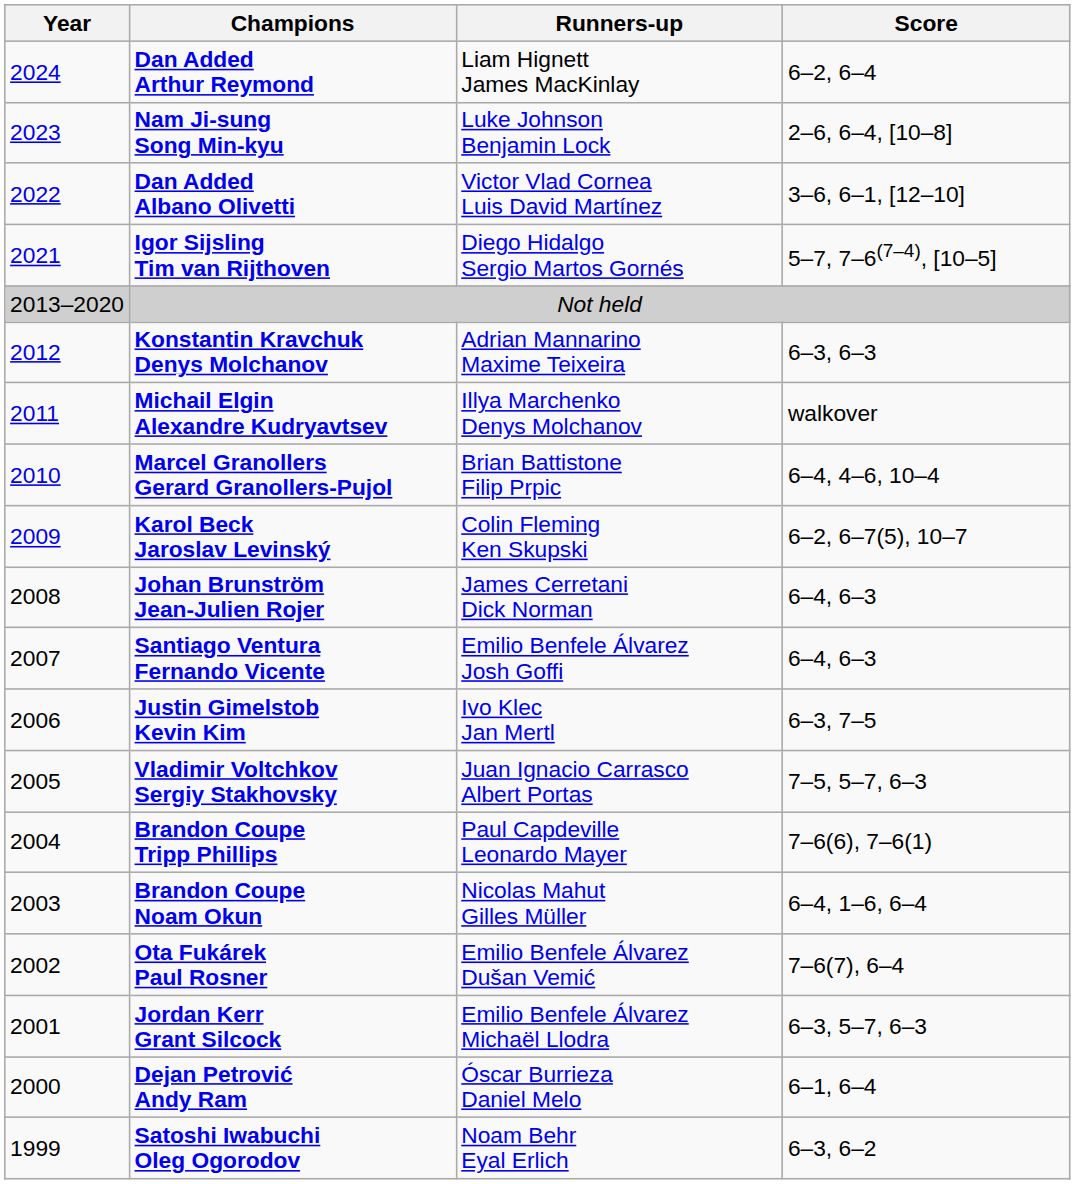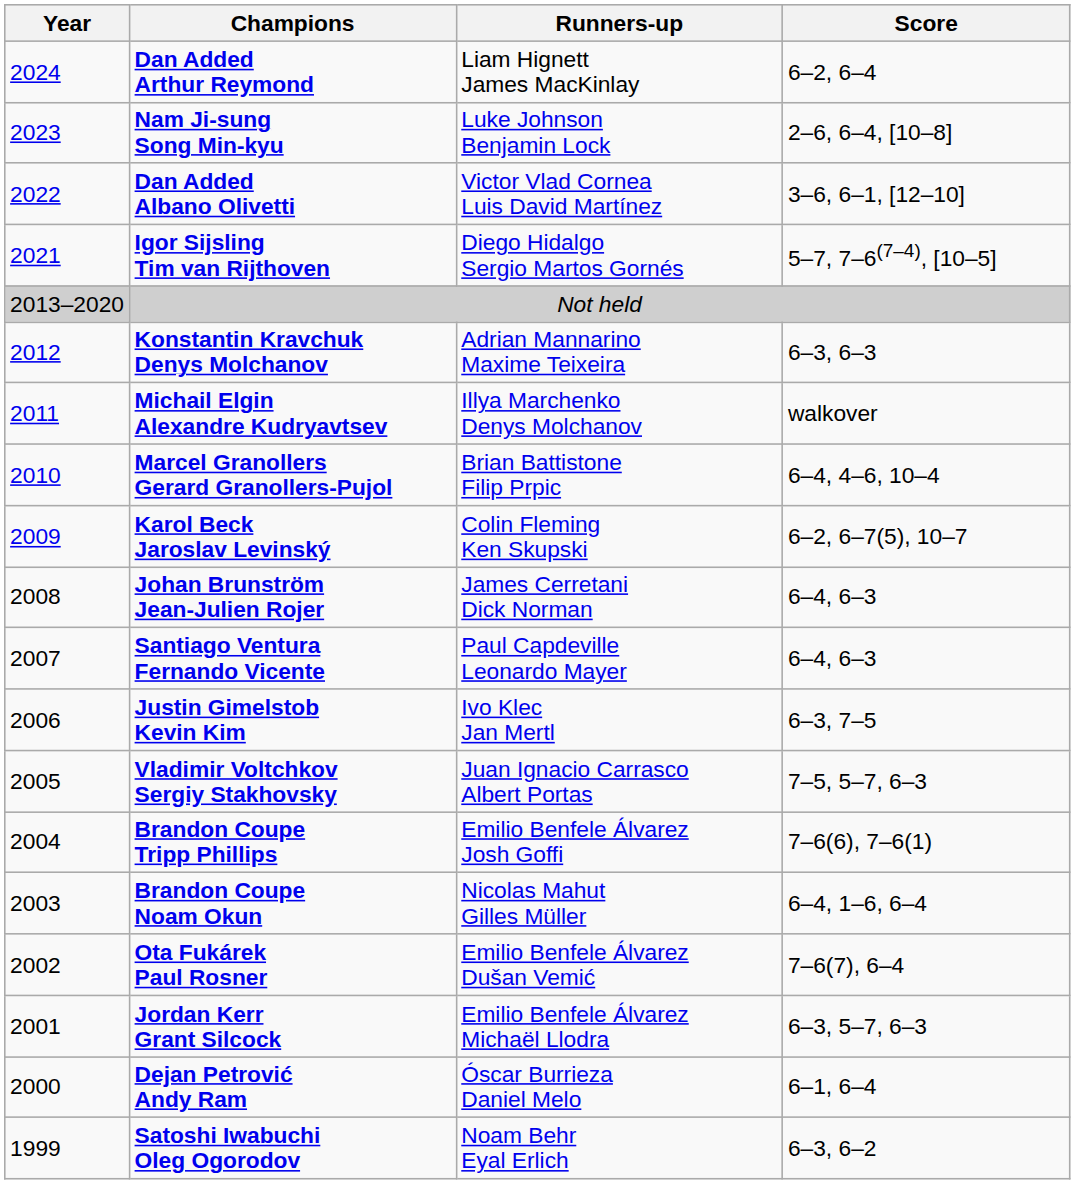Santiago Ventura Fernando Vicente | Runners-up: Emilio Benfele Álvarez Josh Goffi -> Paul Capdeville Leonardo Mayer
Brandon Coupe Tripp Phillips | Runners-up: Paul Capdeville Leonardo Mayer -> Emilio Benfele Álvarez Josh Goffi
